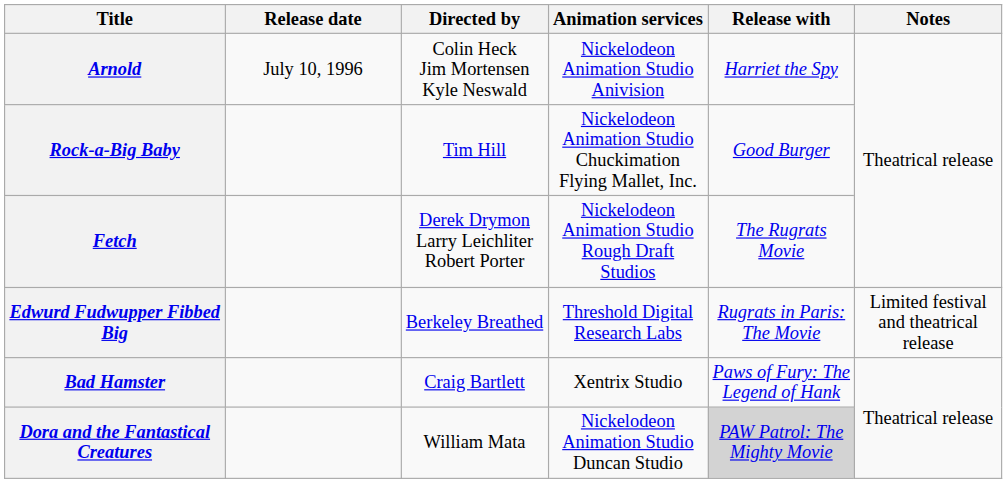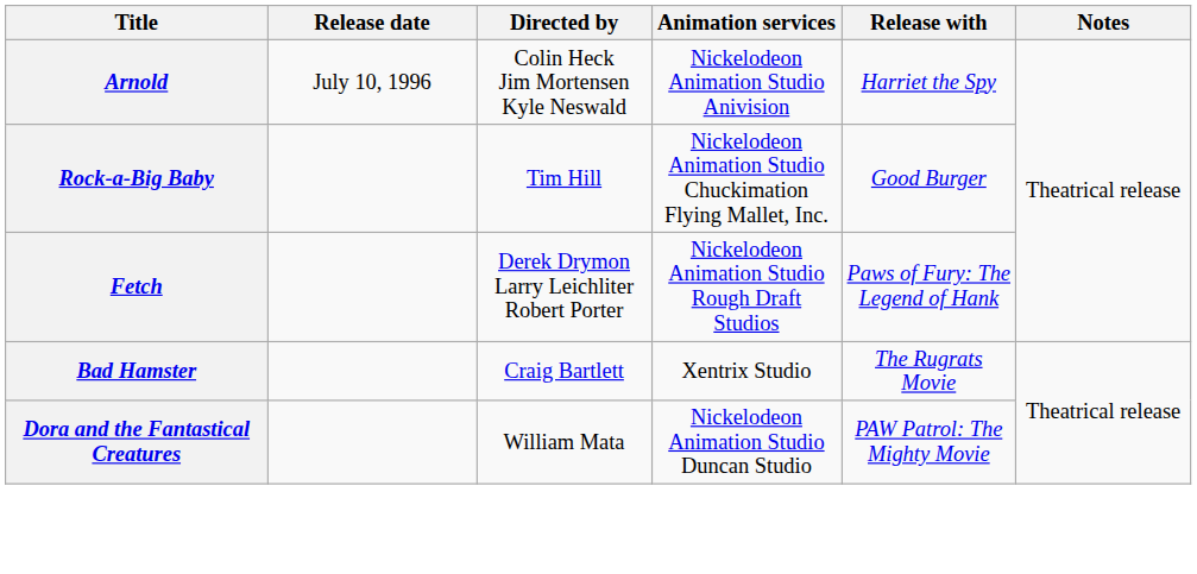Fetch | Release with: The Rugrats Movie -> Paws of Fury: The Legend of Hank
- row: Edwurd Fudwupper Fibbed Big | Berkeley Breathed | Threshold Digital Research Labs | Rugrats in Paris: The Movie | Limited festival and theatrical release
Bad Hamster | Release with: Paws of Fury: The Legend of Hank -> The Rugrats Movie
Dora and the Fantastical Creatures | Release with: lightgrey background -> no background
